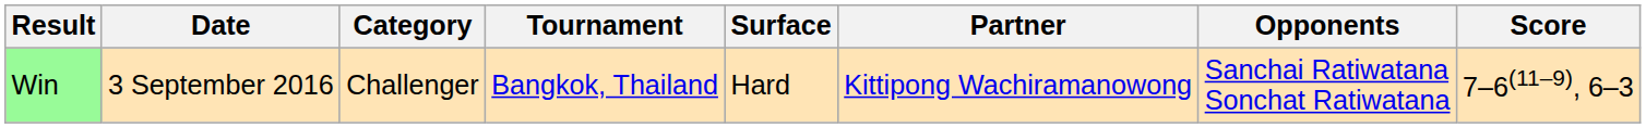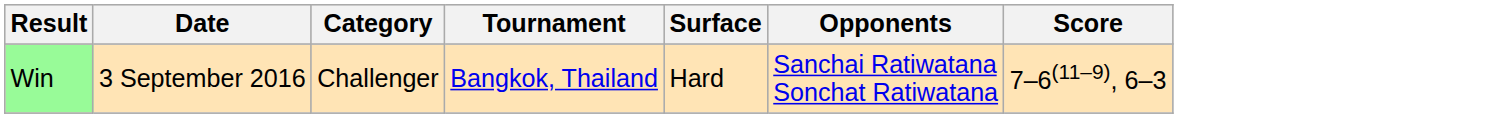- column: Partner | Kittipong Wachiramanowong
